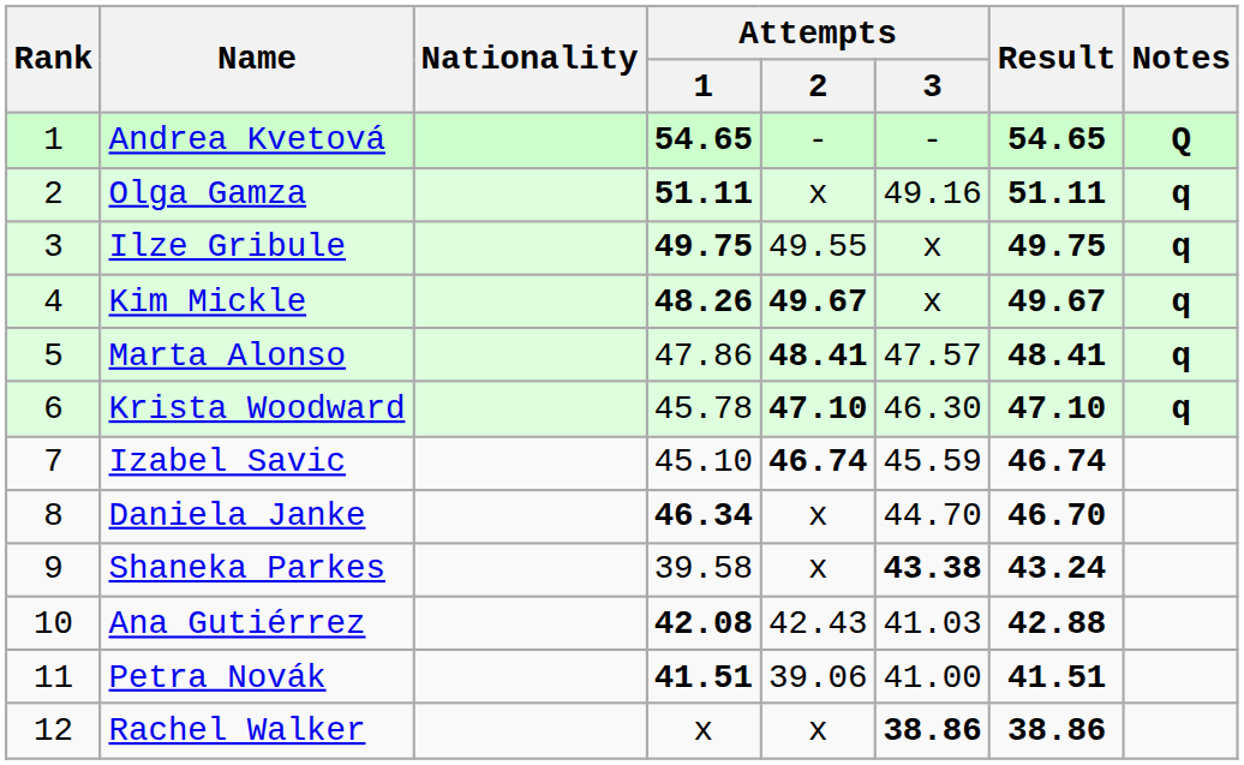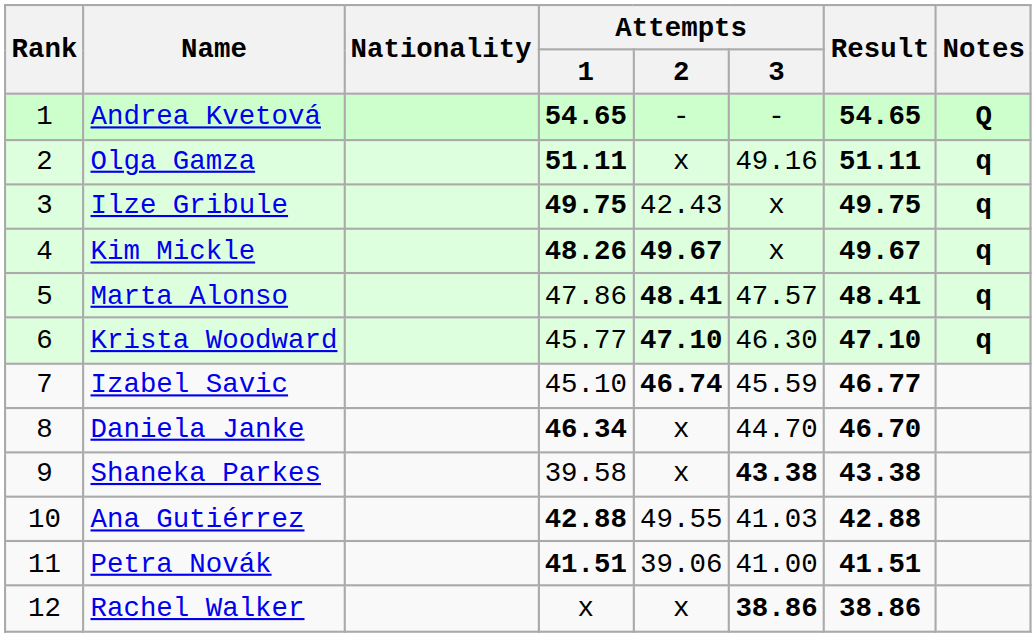Ilze Gribule | Attempts / 2: 49.55 -> 42.43
Krista Woodward | Attempts / 1: 45.78 -> 45.77
Izabel Savic | Result: 46.74 -> 46.77
Shaneka Parkes | Result: 43.24 -> 43.38
Ana Gutiérrez | Attempts / 1: 42.08 -> 42.88
Ana Gutiérrez | Attempts / 2: 42.43 -> 49.55
